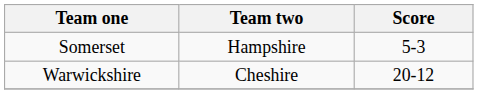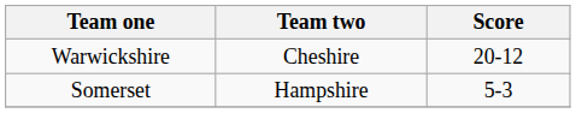rows swapped: Warwickshire <-> Somerset
